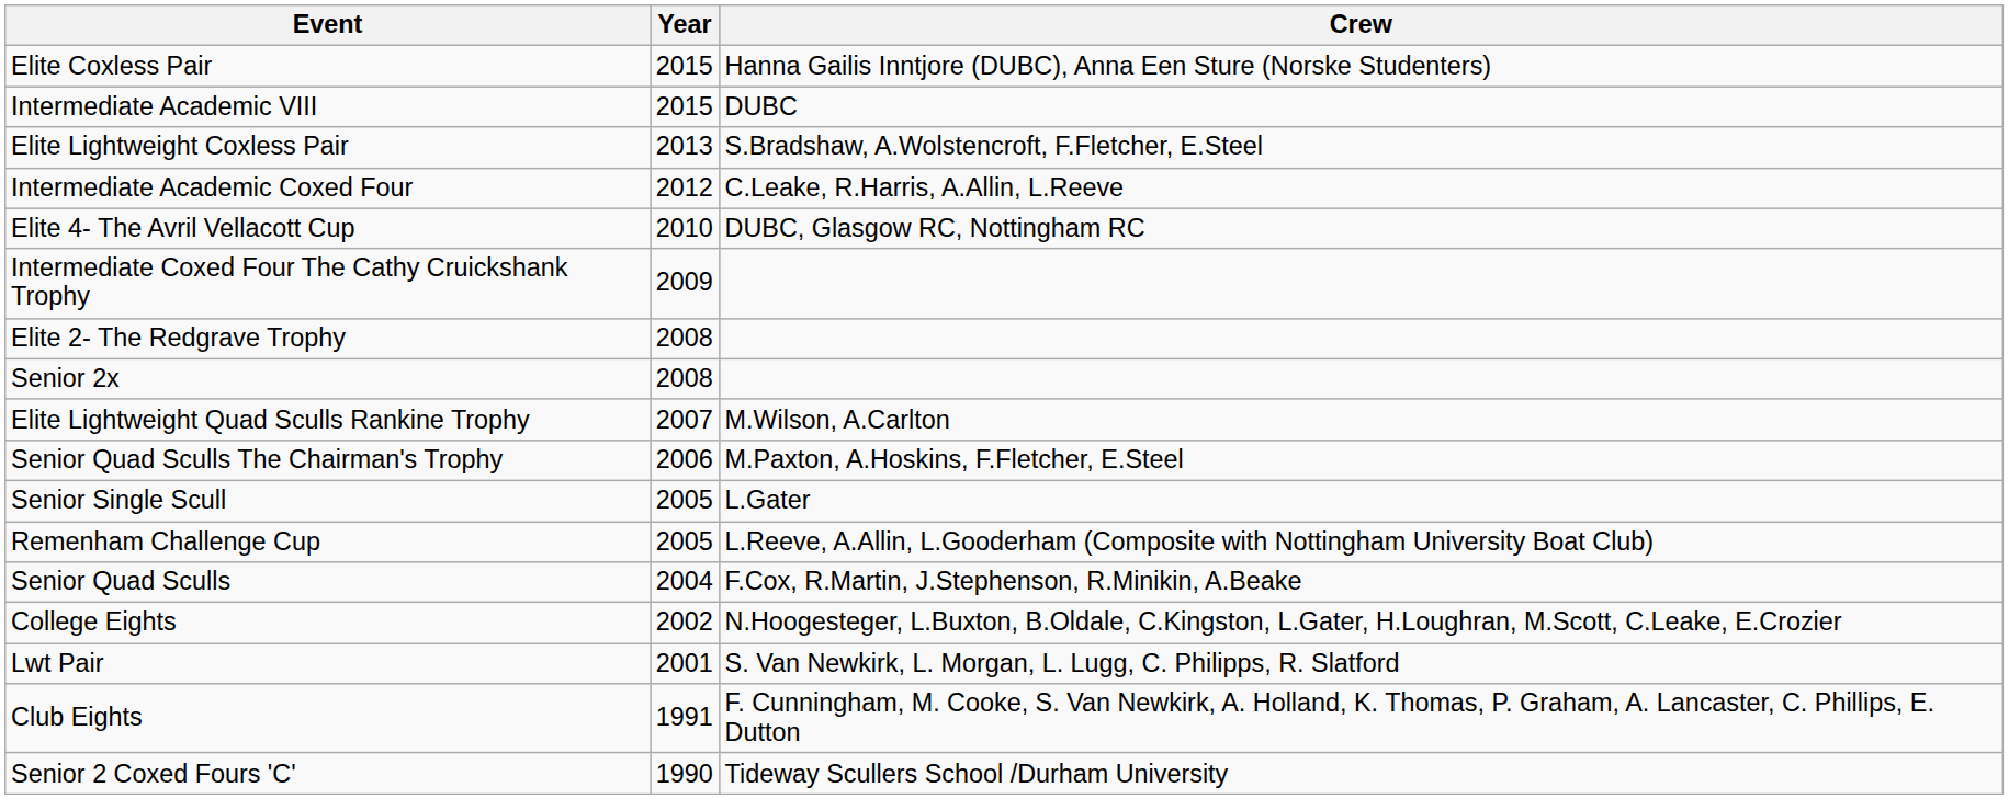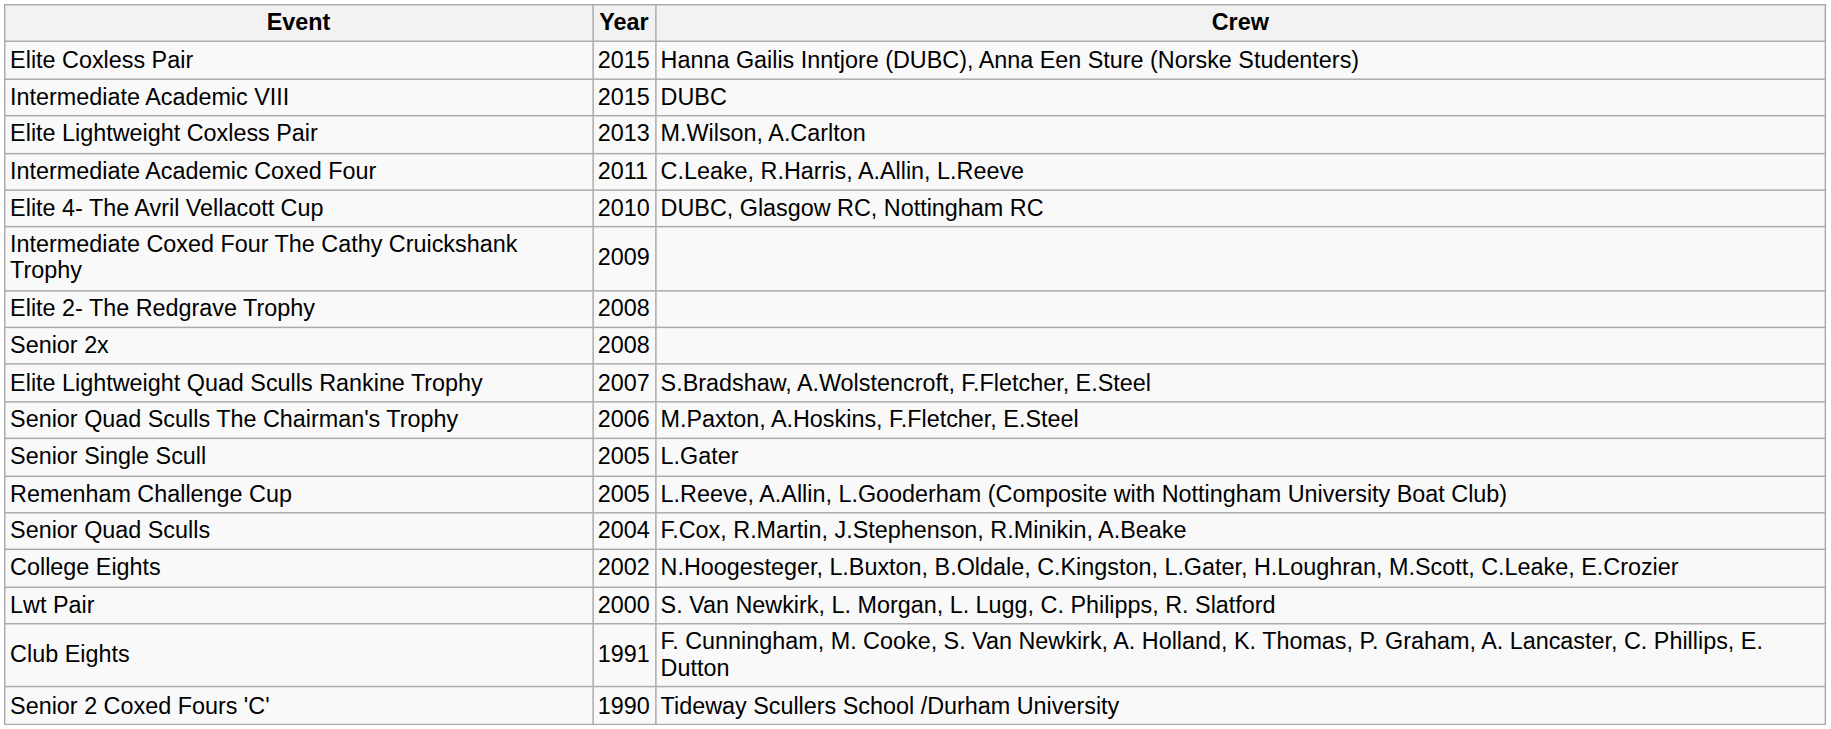Elite Lightweight Coxless Pair | Crew: S.Bradshaw, A.Wolstencroft, F.Fletcher, E.Steel -> M.Wilson, A.Carlton
Intermediate Academic Coxed Four | Year: 2012 -> 2011
Elite Lightweight Quad Sculls Rankine Trophy | Crew: M.Wilson, A.Carlton -> S.Bradshaw, A.Wolstencroft, F.Fletcher, E.Steel
Lwt Pair | Year: 2001 -> 2000
